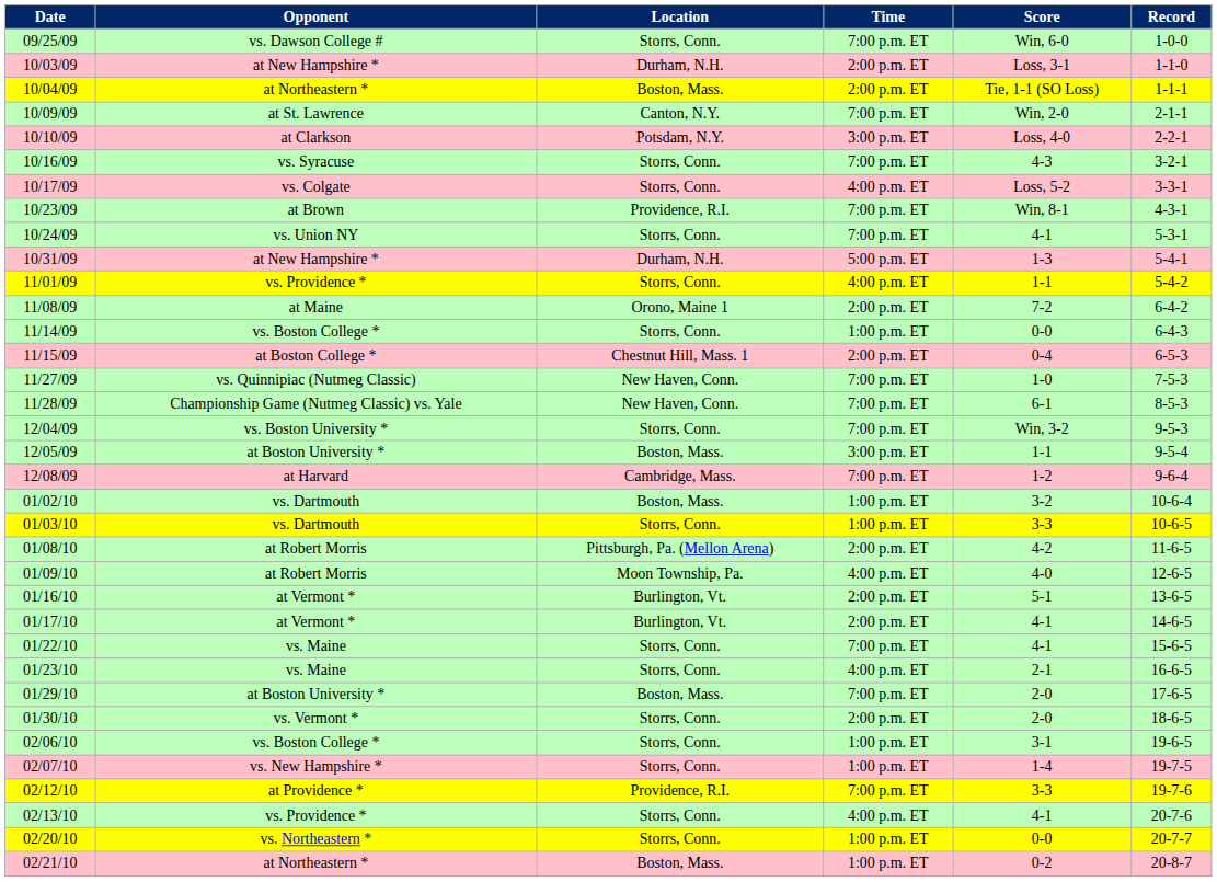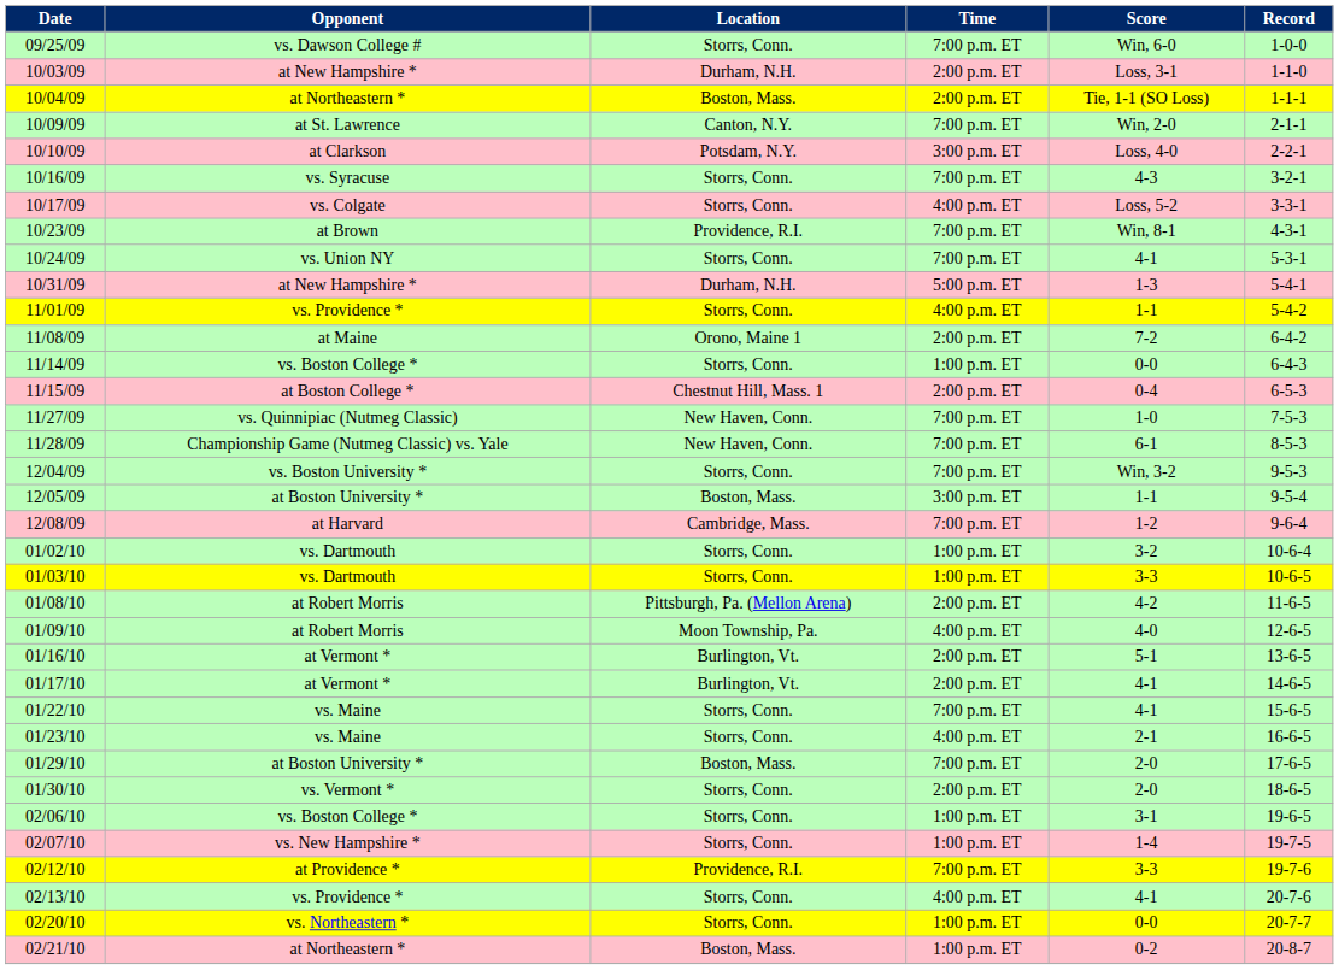01/02/10 | Location: Boston, Mass. -> Storrs, Conn.
